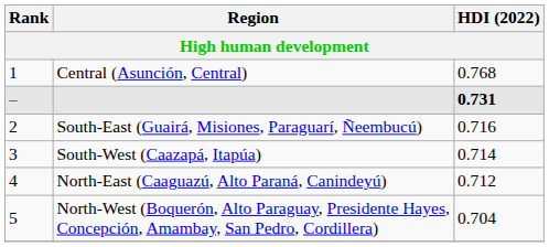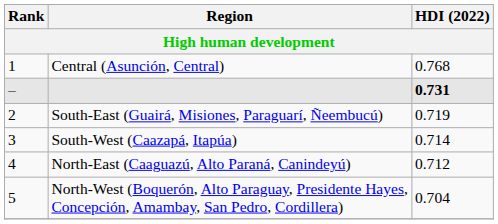South-East (Guairá, Misiones, Paraguarí, Ñeembucú) | HDI (2022): 0.716 -> 0.719
